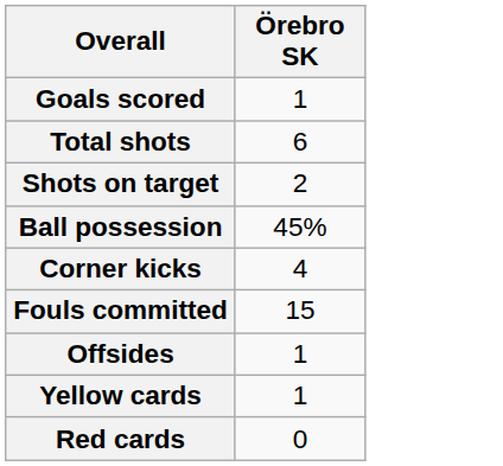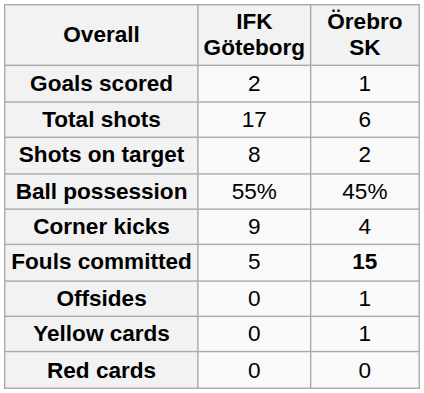+ column: IFK Göteborg | 2 | 17 | 8 | 55% | 9 | 5 | 0 | 0 | 0
Fouls committed | Örebro SK: normal -> bold
